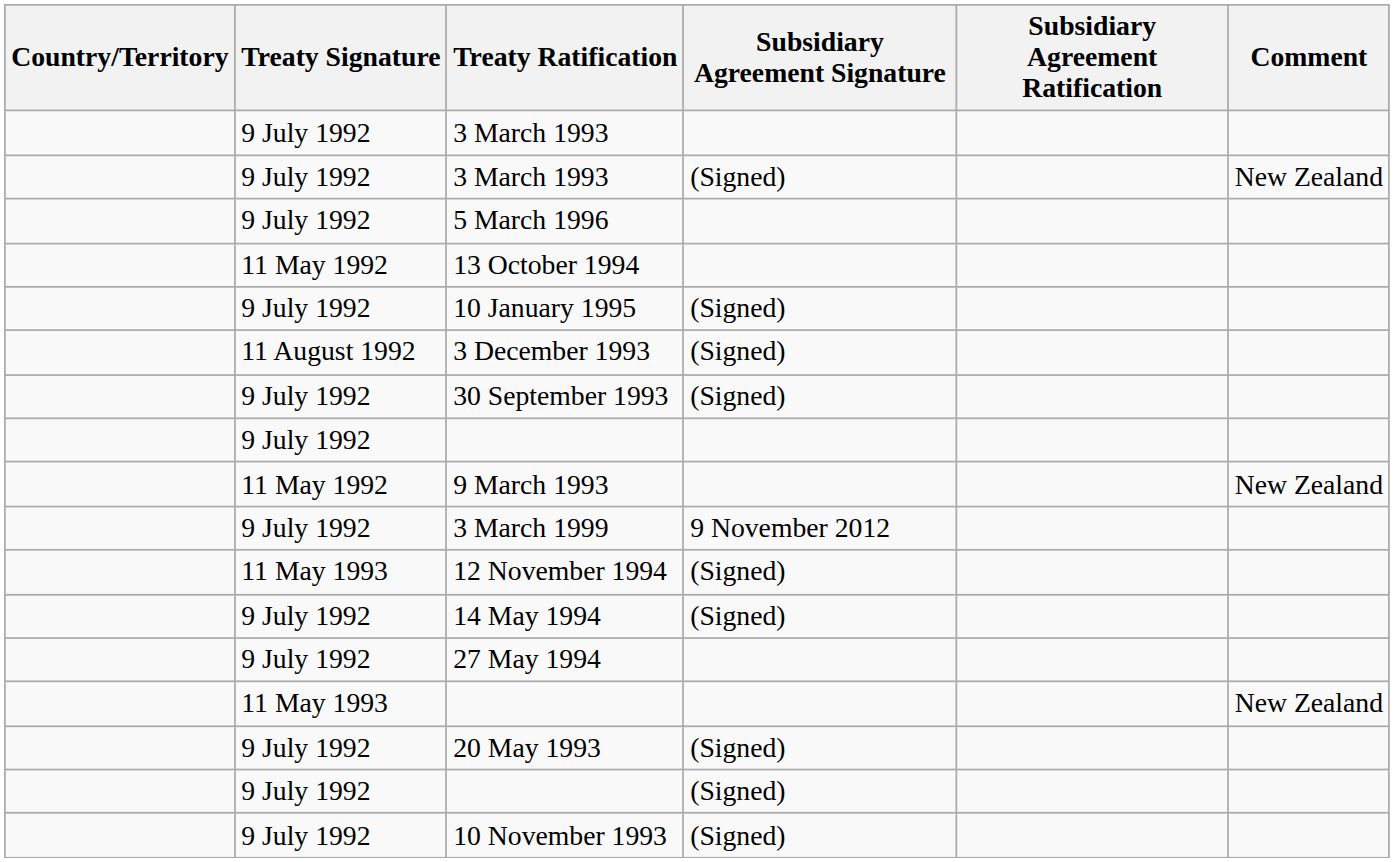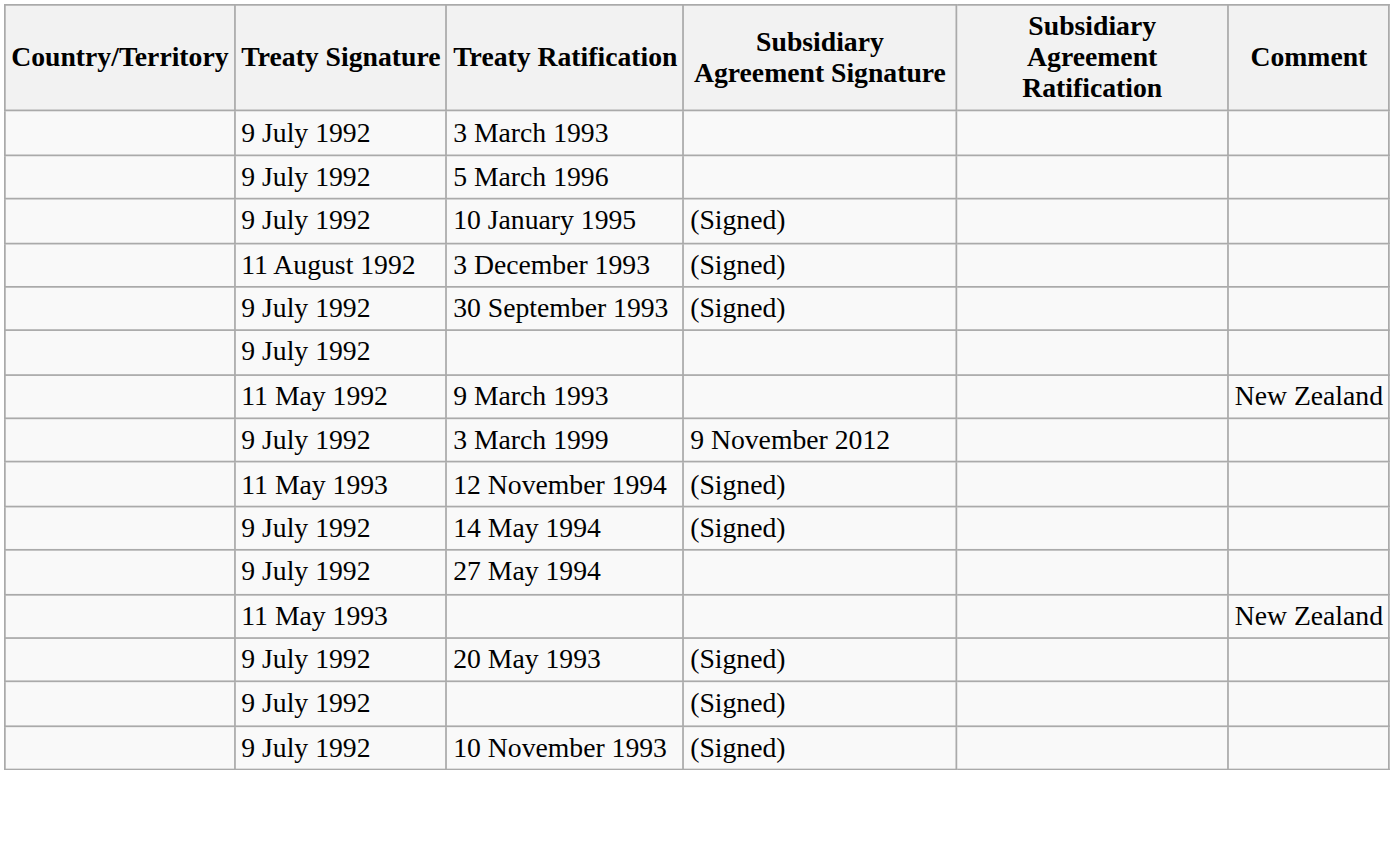- row: 9 July 1992 | 3 March 1993 | (Signed) | New Zealand
- row: 11 May 1992 | 13 October 1994
